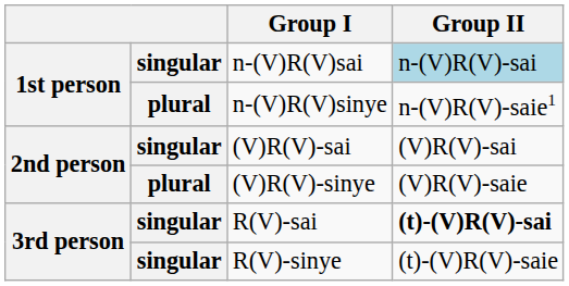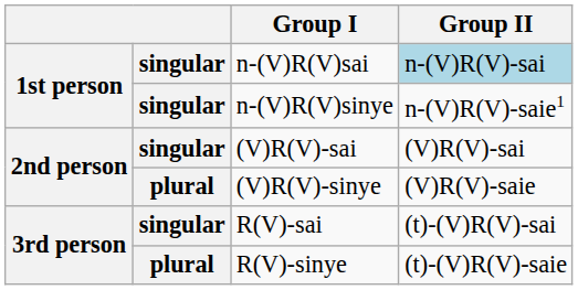n-(V)R(V)sinye | column 2: plural -> singular
R(V)-sai | Group II: bold -> normal
R(V)-sinye | column 2: singular -> plural
